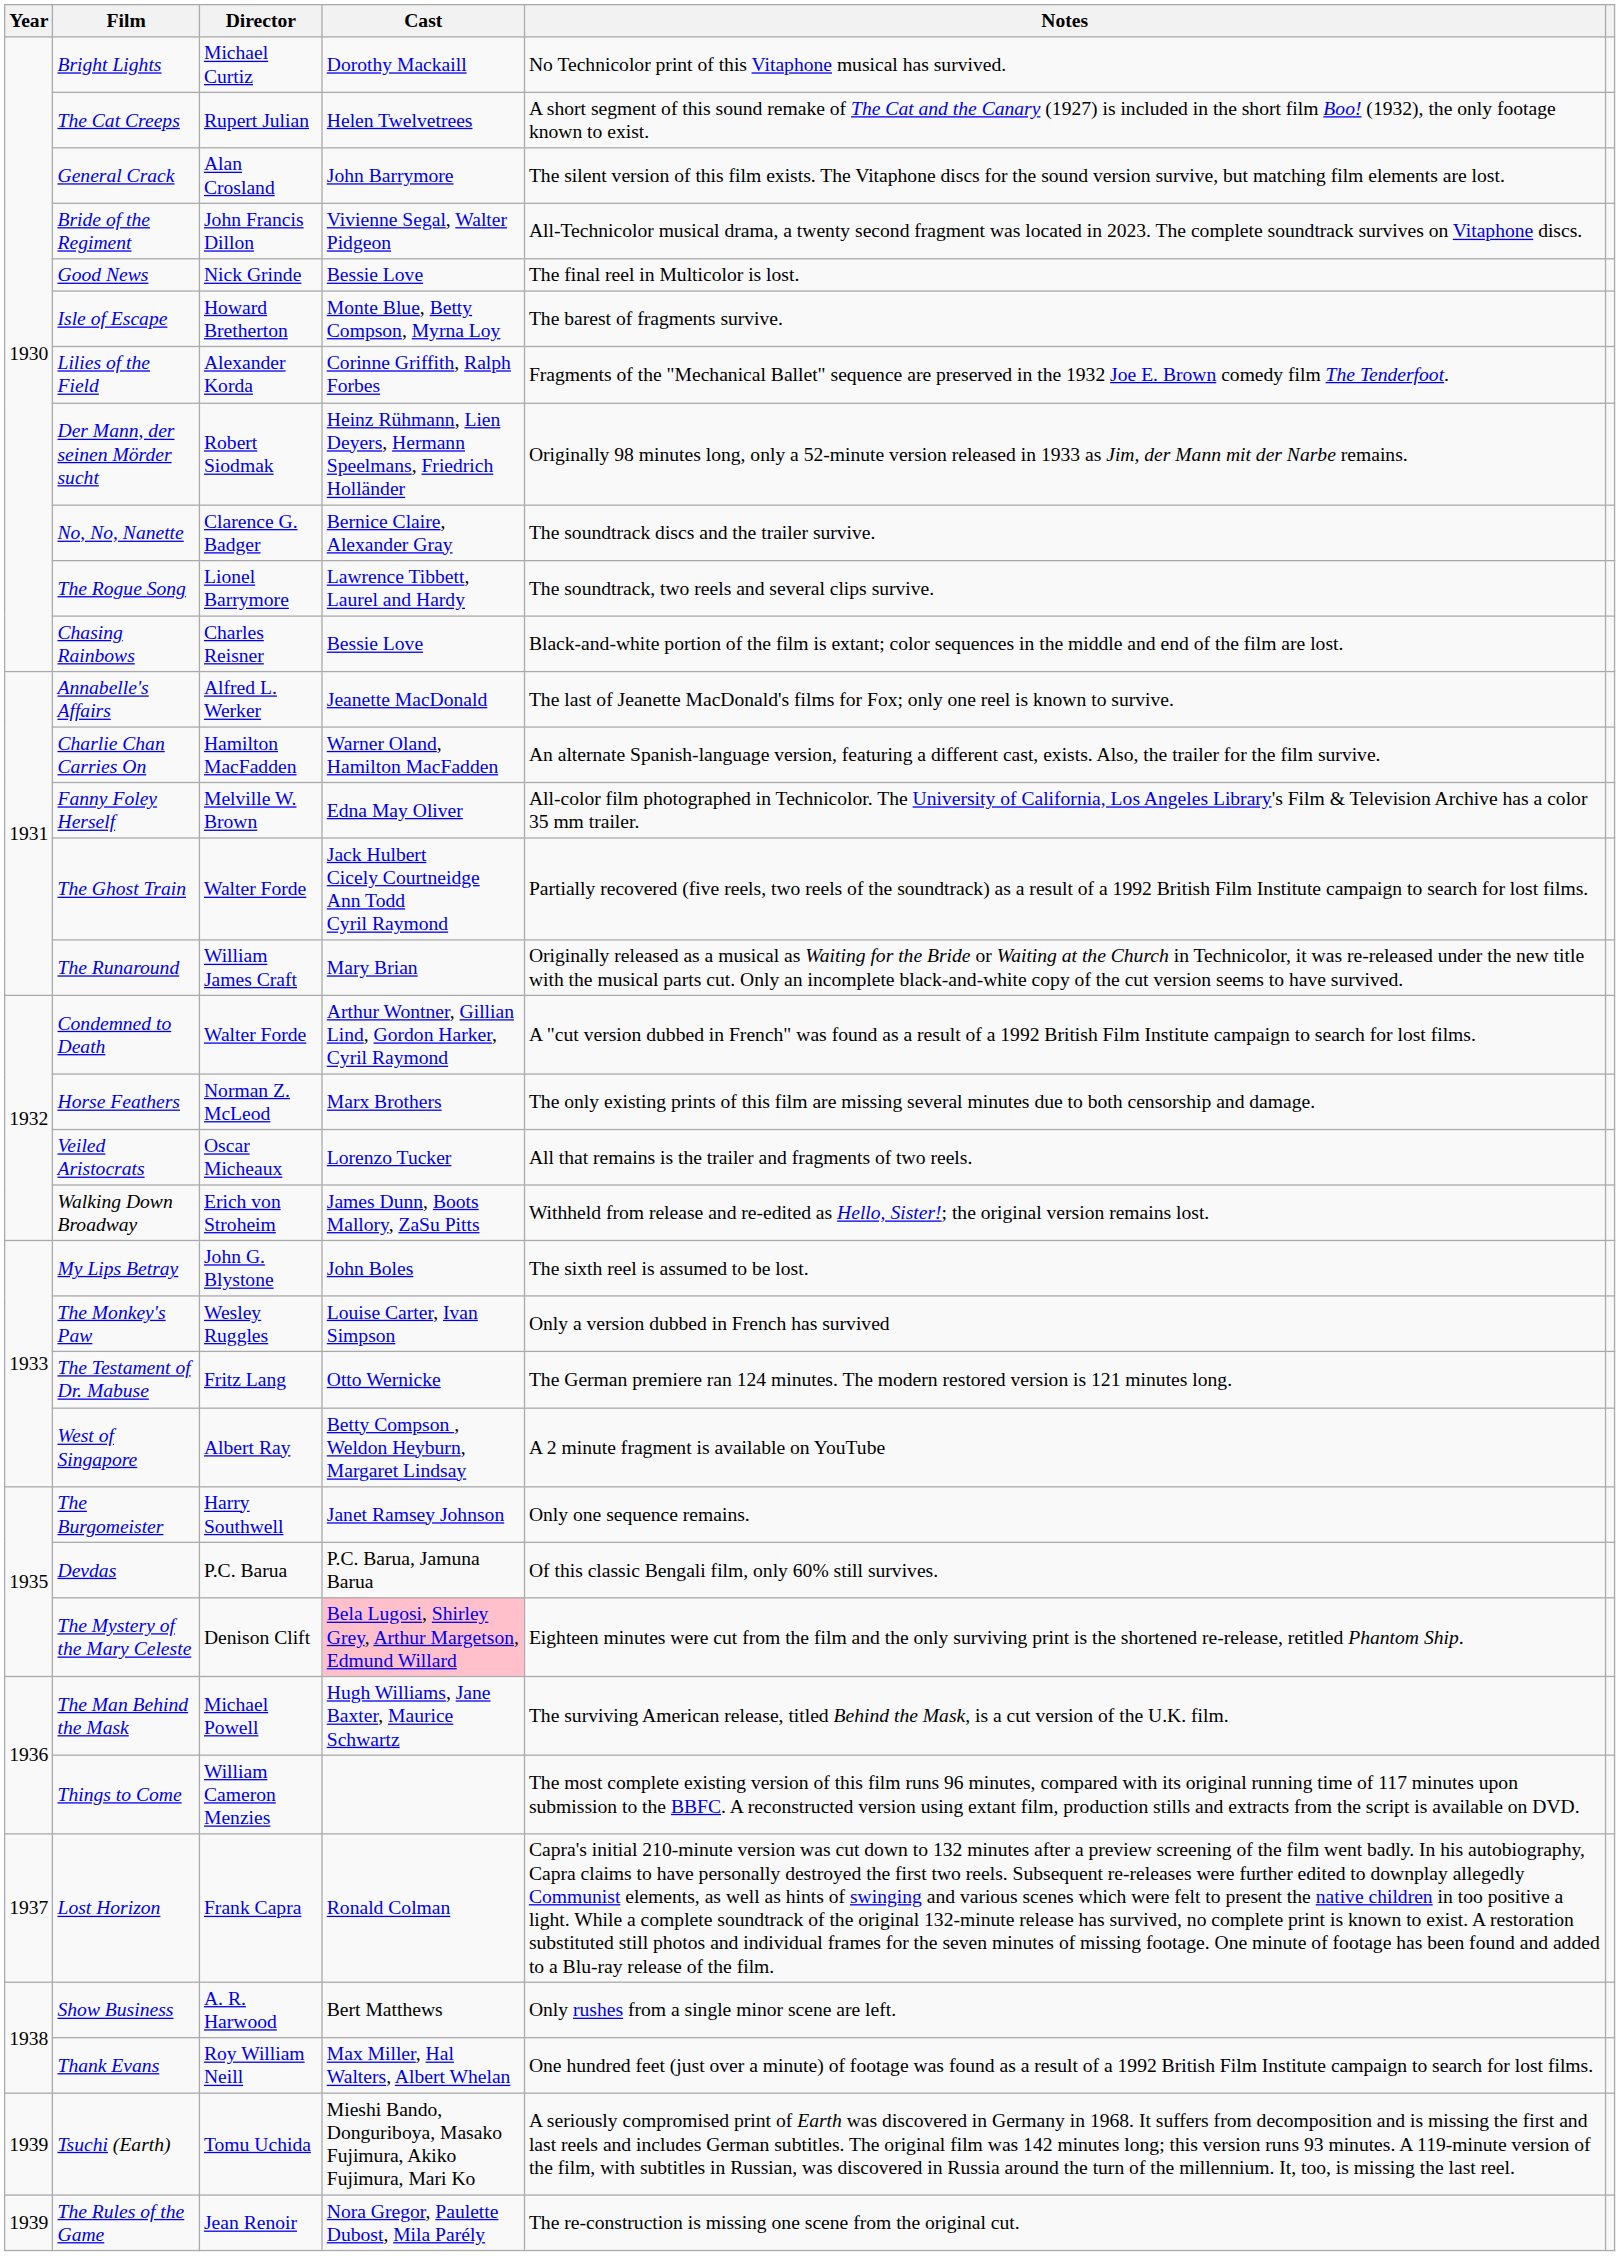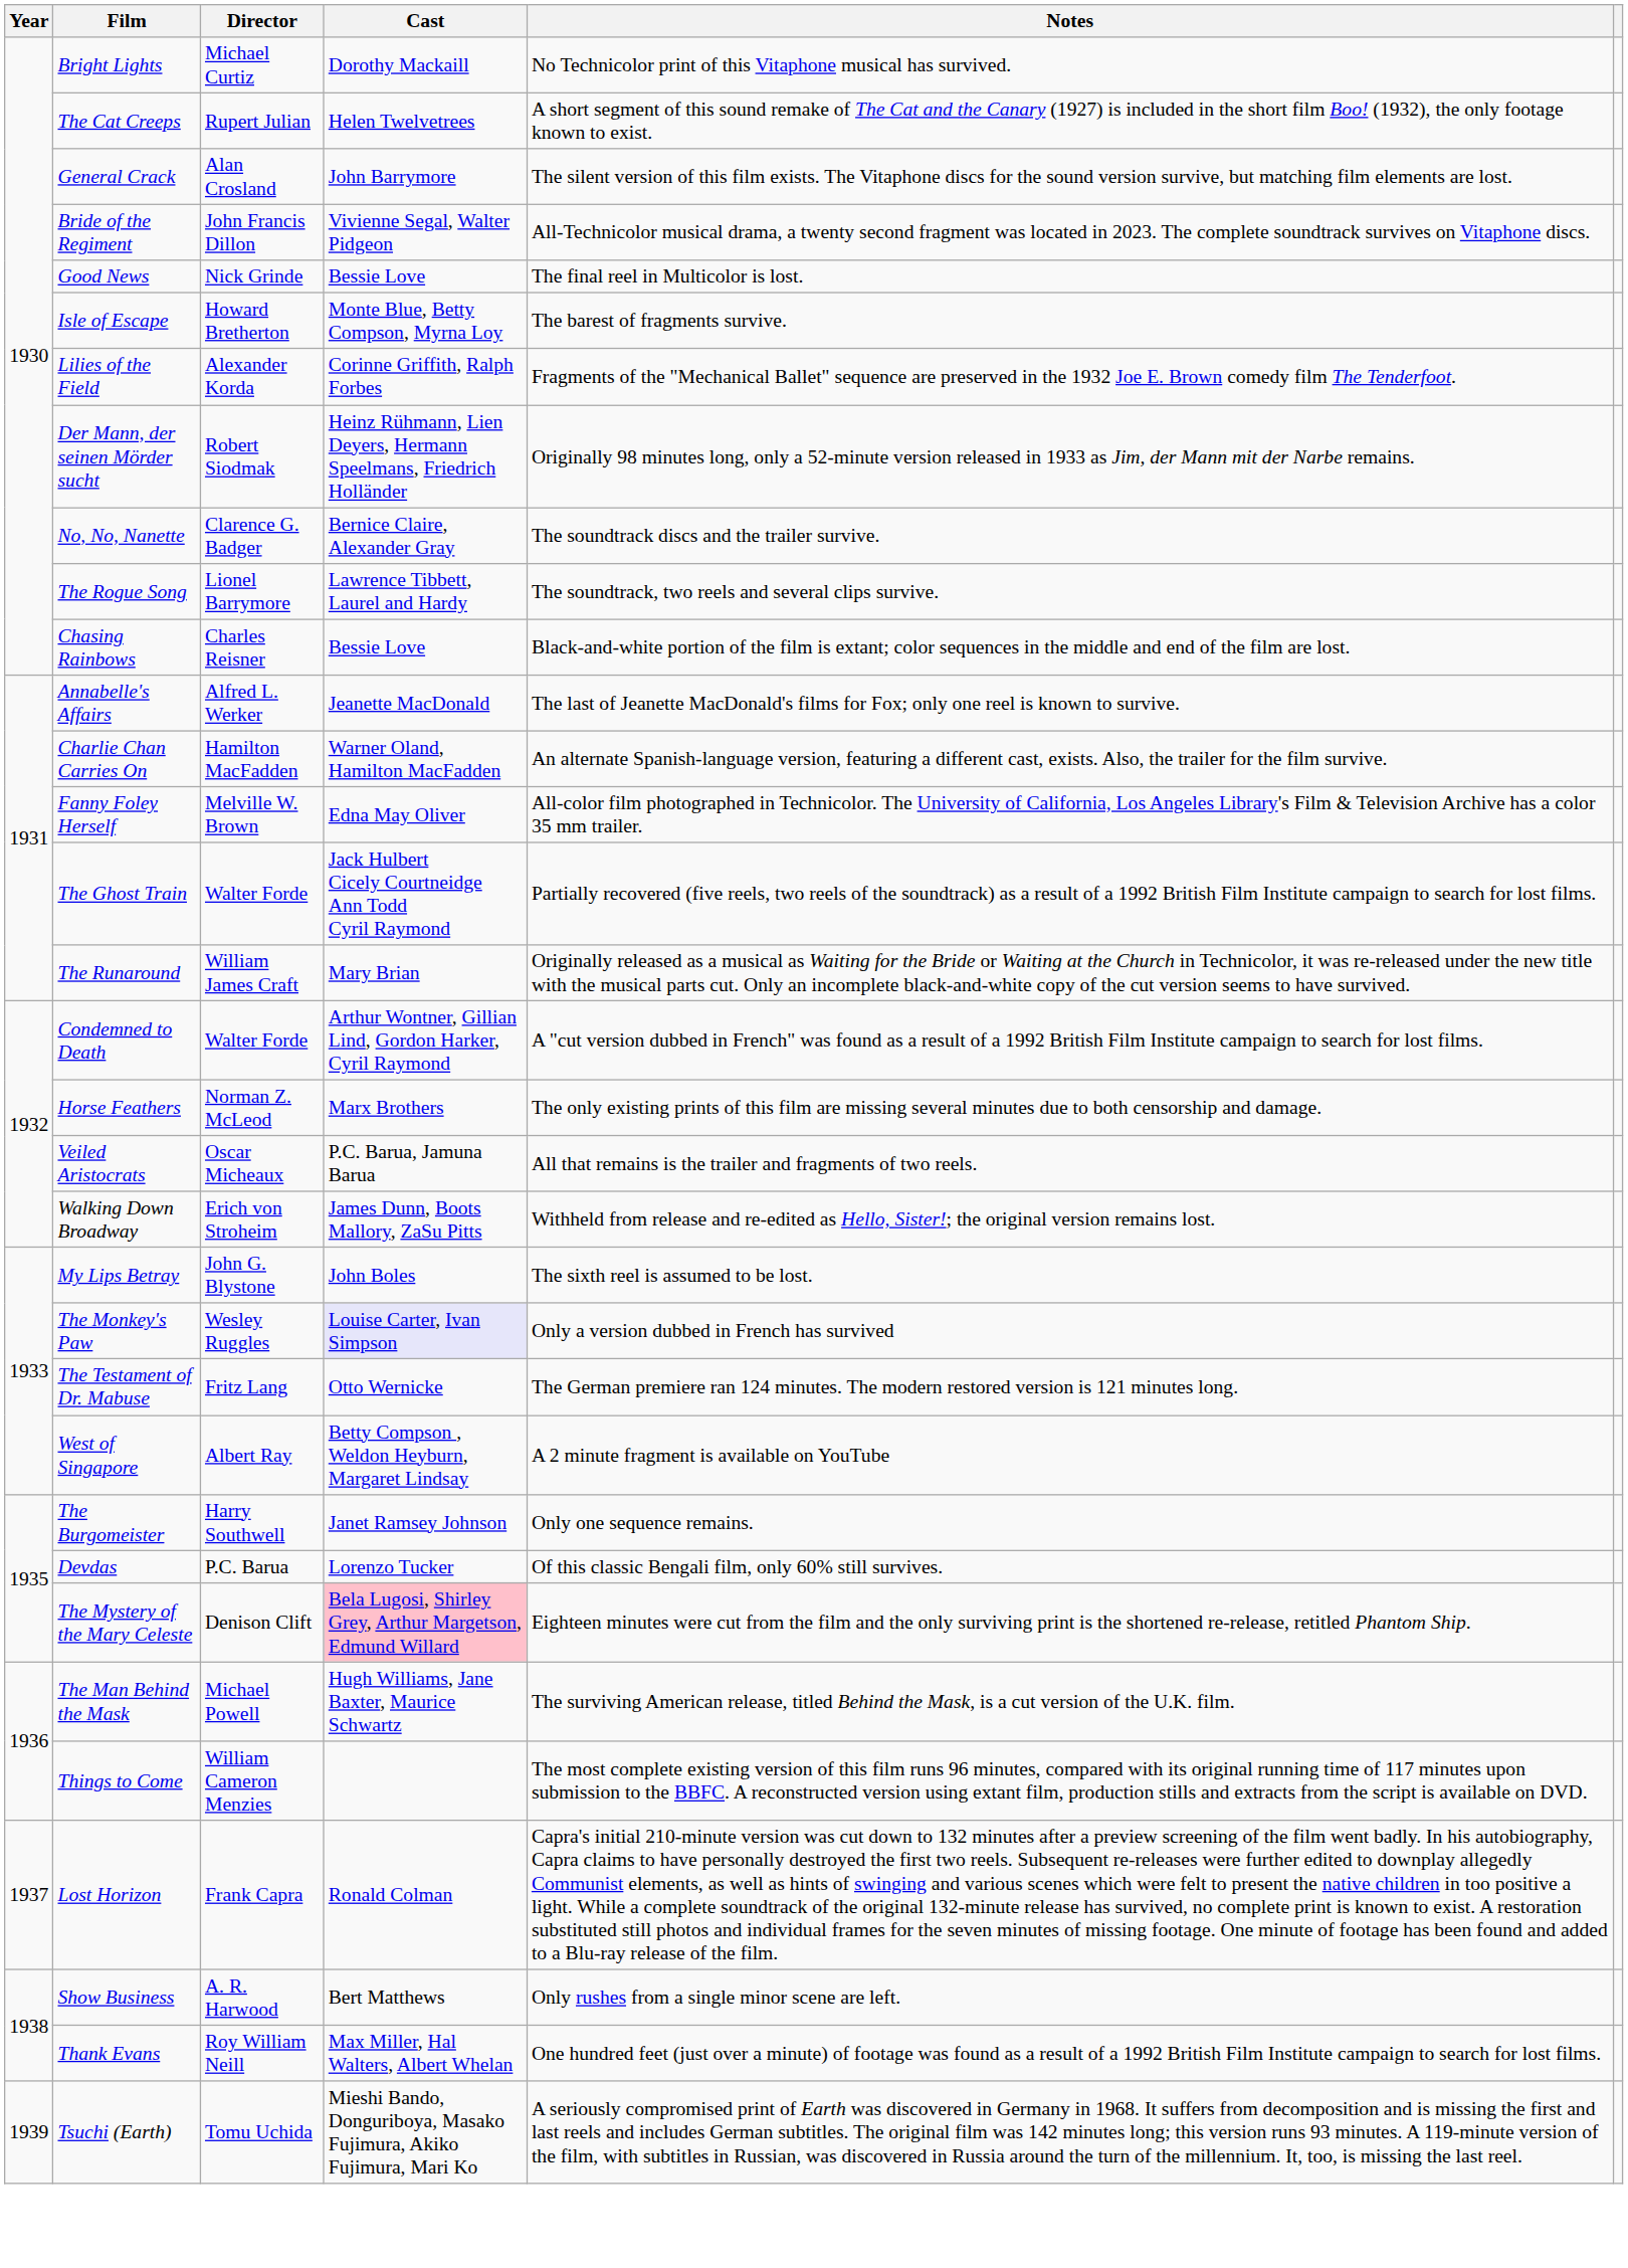Veiled Aristocrats | Cast: Lorenzo Tucker -> P.C. Barua, Jamuna Barua
The Monkey's Paw | Cast: no background -> lavender background
Devdas | Cast: P.C. Barua, Jamuna Barua -> Lorenzo Tucker
- row: 1939 | The Rules of the Game | Jean Renoir | Nora Gregor, Paulette Dubost, Mila Parély | The re-construction is missing one scene from the original cut.
